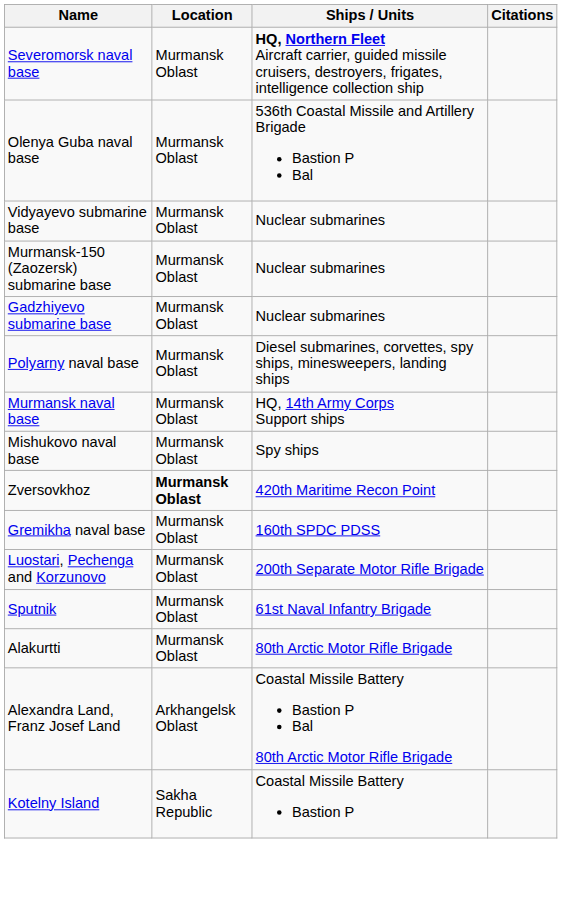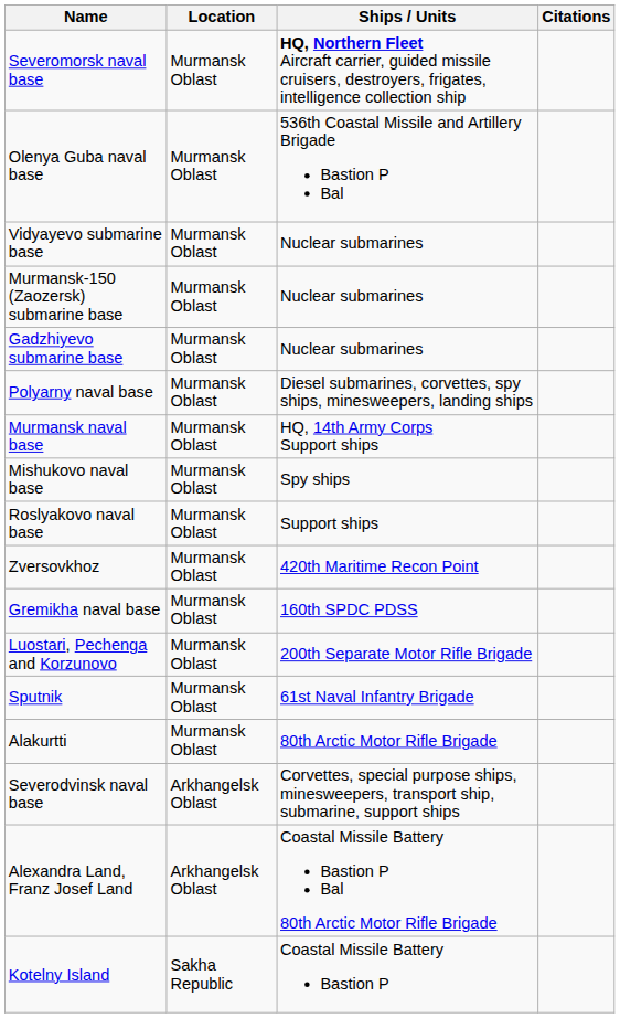+ row: Roslyakovo naval base | Murmansk Oblast | Support ships
Zversovkhoz | Location: bold -> normal
+ row: Severodvinsk naval base | Arkhangelsk Oblast | Corvettes, special purpose ships, minesweepers, transport ship, submarine, support ships
